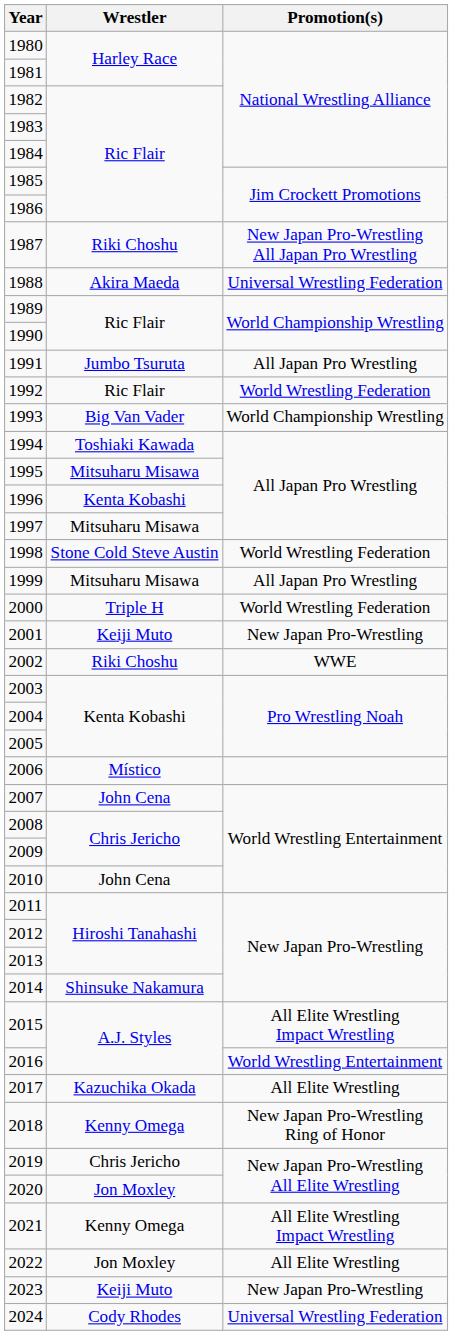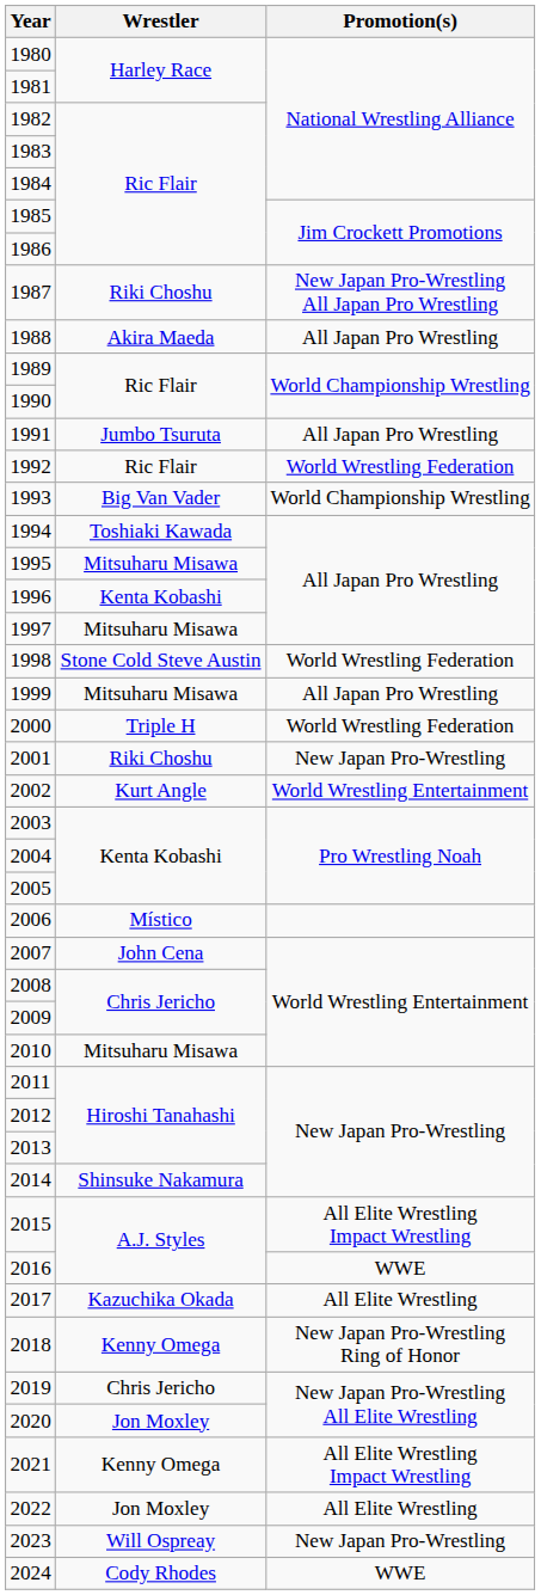1988 | Promotion(s): Universal Wrestling Federation -> All Japan Pro Wrestling
2001 | Wrestler: Keiji Muto -> Riki Choshu
2002 | Wrestler: Riki Choshu -> Kurt Angle
2002 | Promotion(s): WWE -> World Wrestling Entertainment
2010 | Wrestler: John Cena -> Mitsuharu Misawa
2016 | Promotion(s): World Wrestling Entertainment -> WWE
2023 | Wrestler: Keiji Muto -> Will Ospreay
2024 | Promotion(s): Universal Wrestling Federation -> WWE
